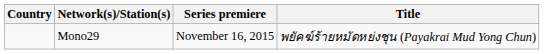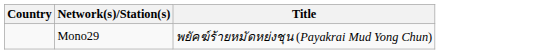- column: Series premiere | November 16, 2015
